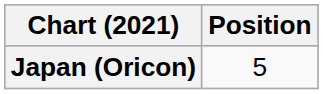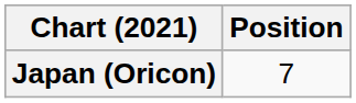Japan (Oricon) | Position: 5 -> 7
